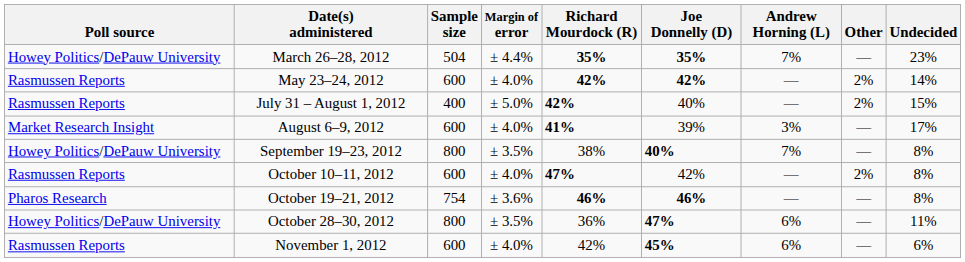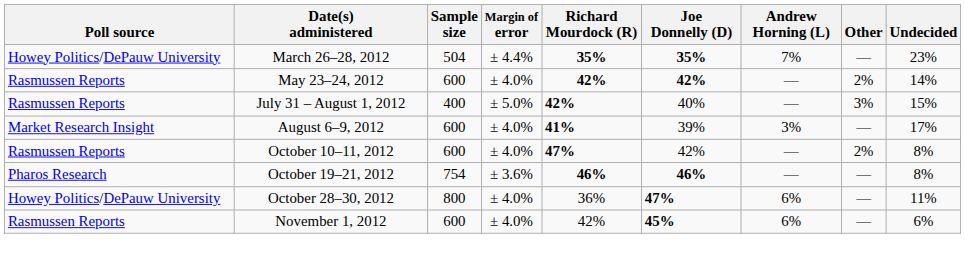July 31 – August 1, 2012 | Other: 2% -> 3%
- row: Howey Politics/DePauw University | September 19–23, 2012 | 800 | ± 3.5% | 38% | 40% | 7% | — | 8%
October 28–30, 2012 | Margin of error: ± 3.5% -> ± 4.0%
